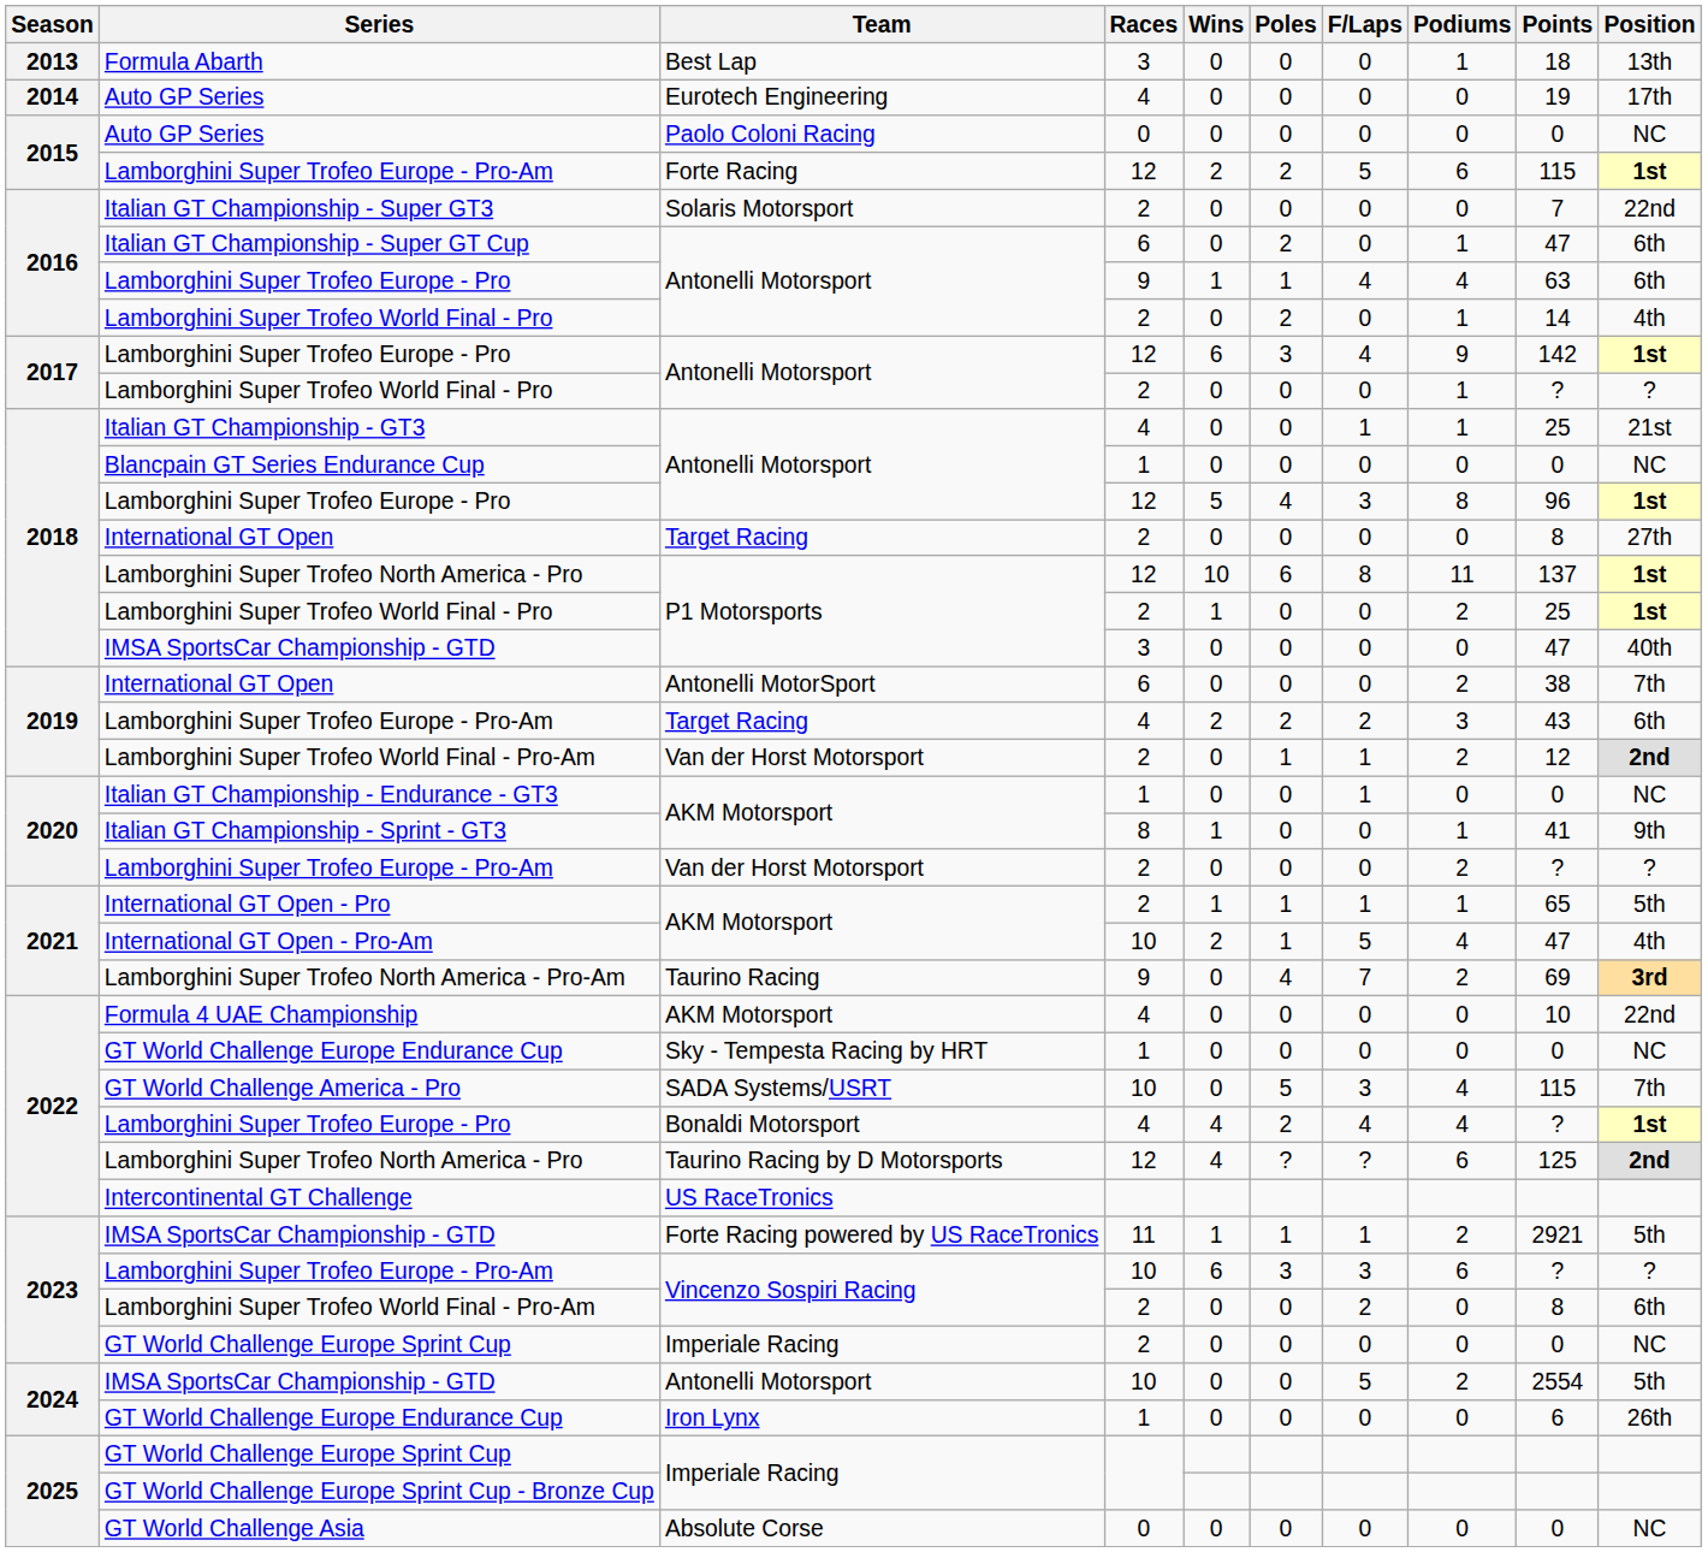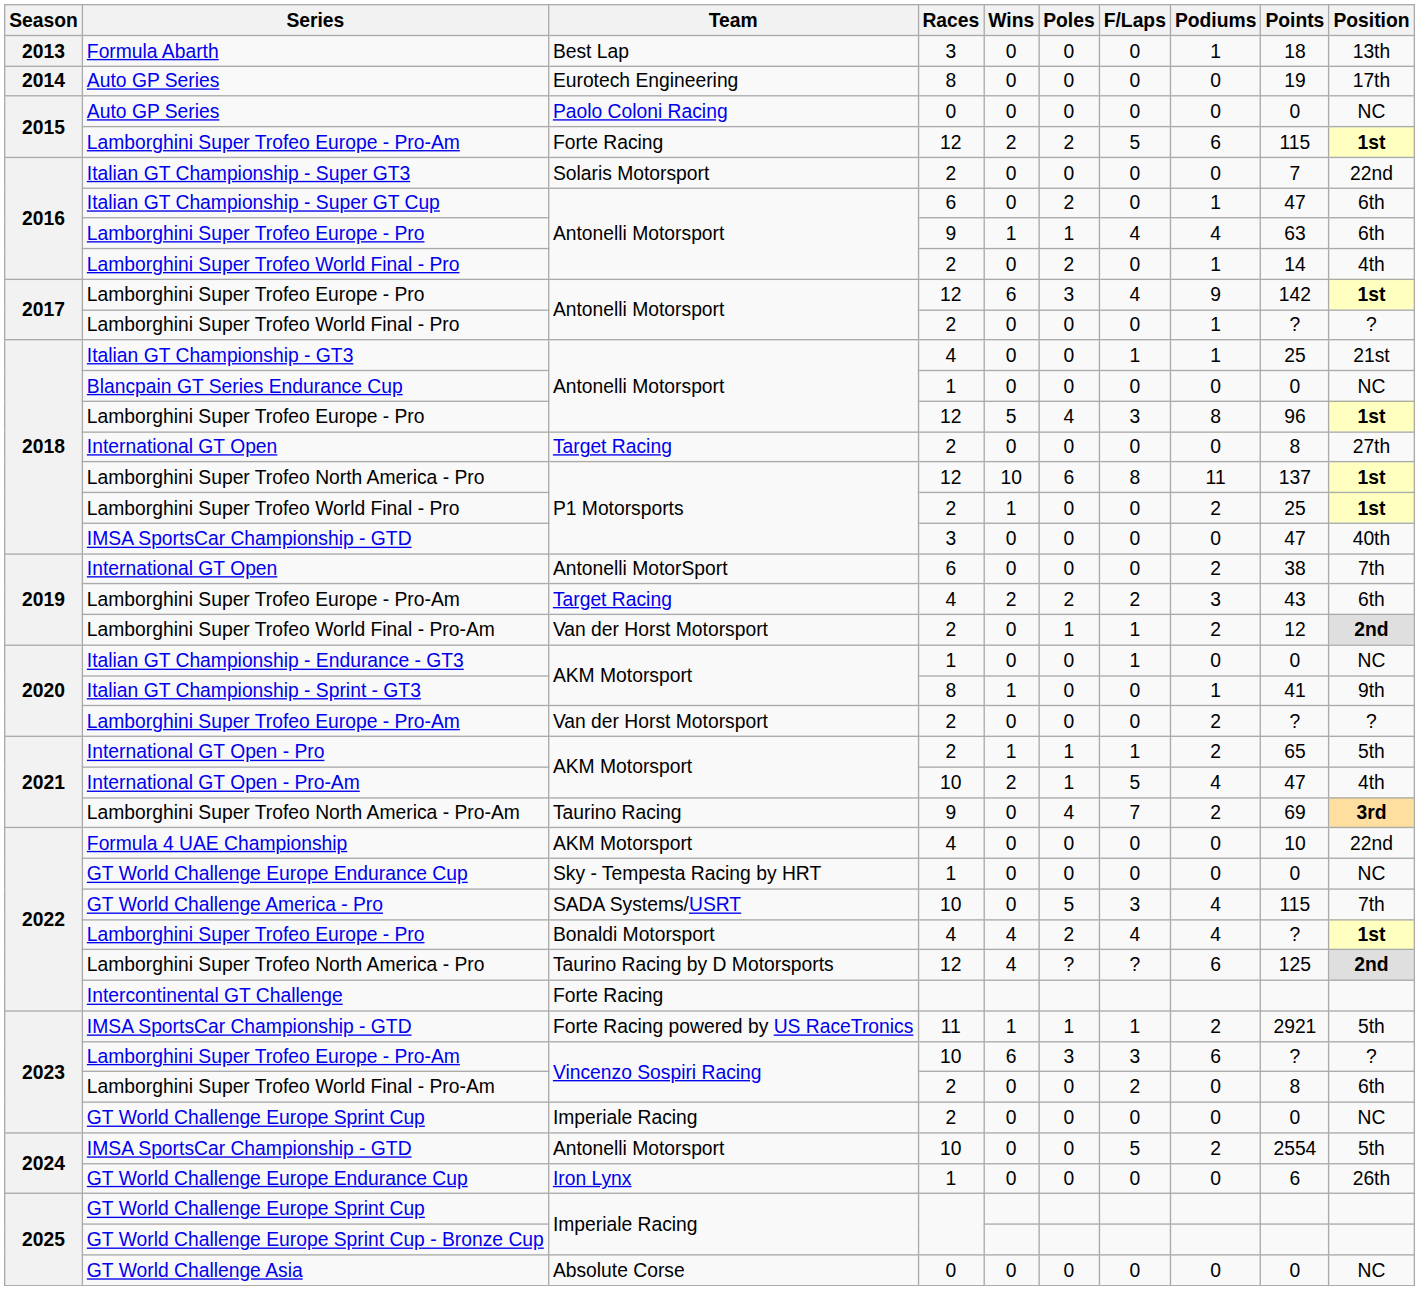2014 / Auto GP Series | Races: 4 -> 8
International GT Open - Pro | Podiums: 1 -> 2
Intercontinental GT Challenge | Team: US RaceTronics -> Forte Racing
